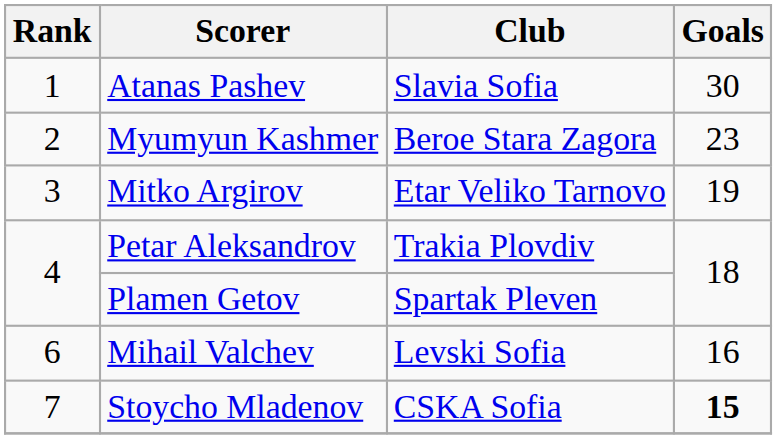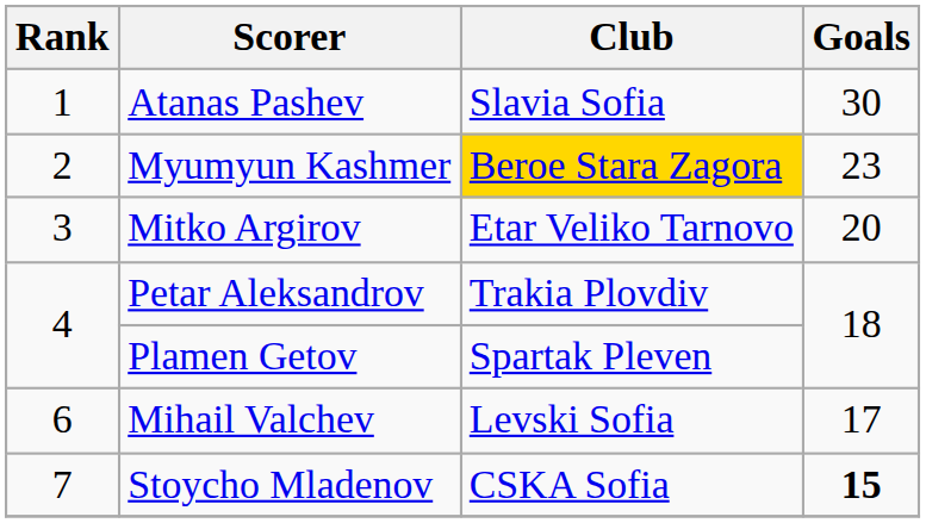Myumyun Kashmer | Club: no background -> gold background
Mitko Argirov | Goals: 19 -> 20
Mihail Valchev | Goals: 16 -> 17
